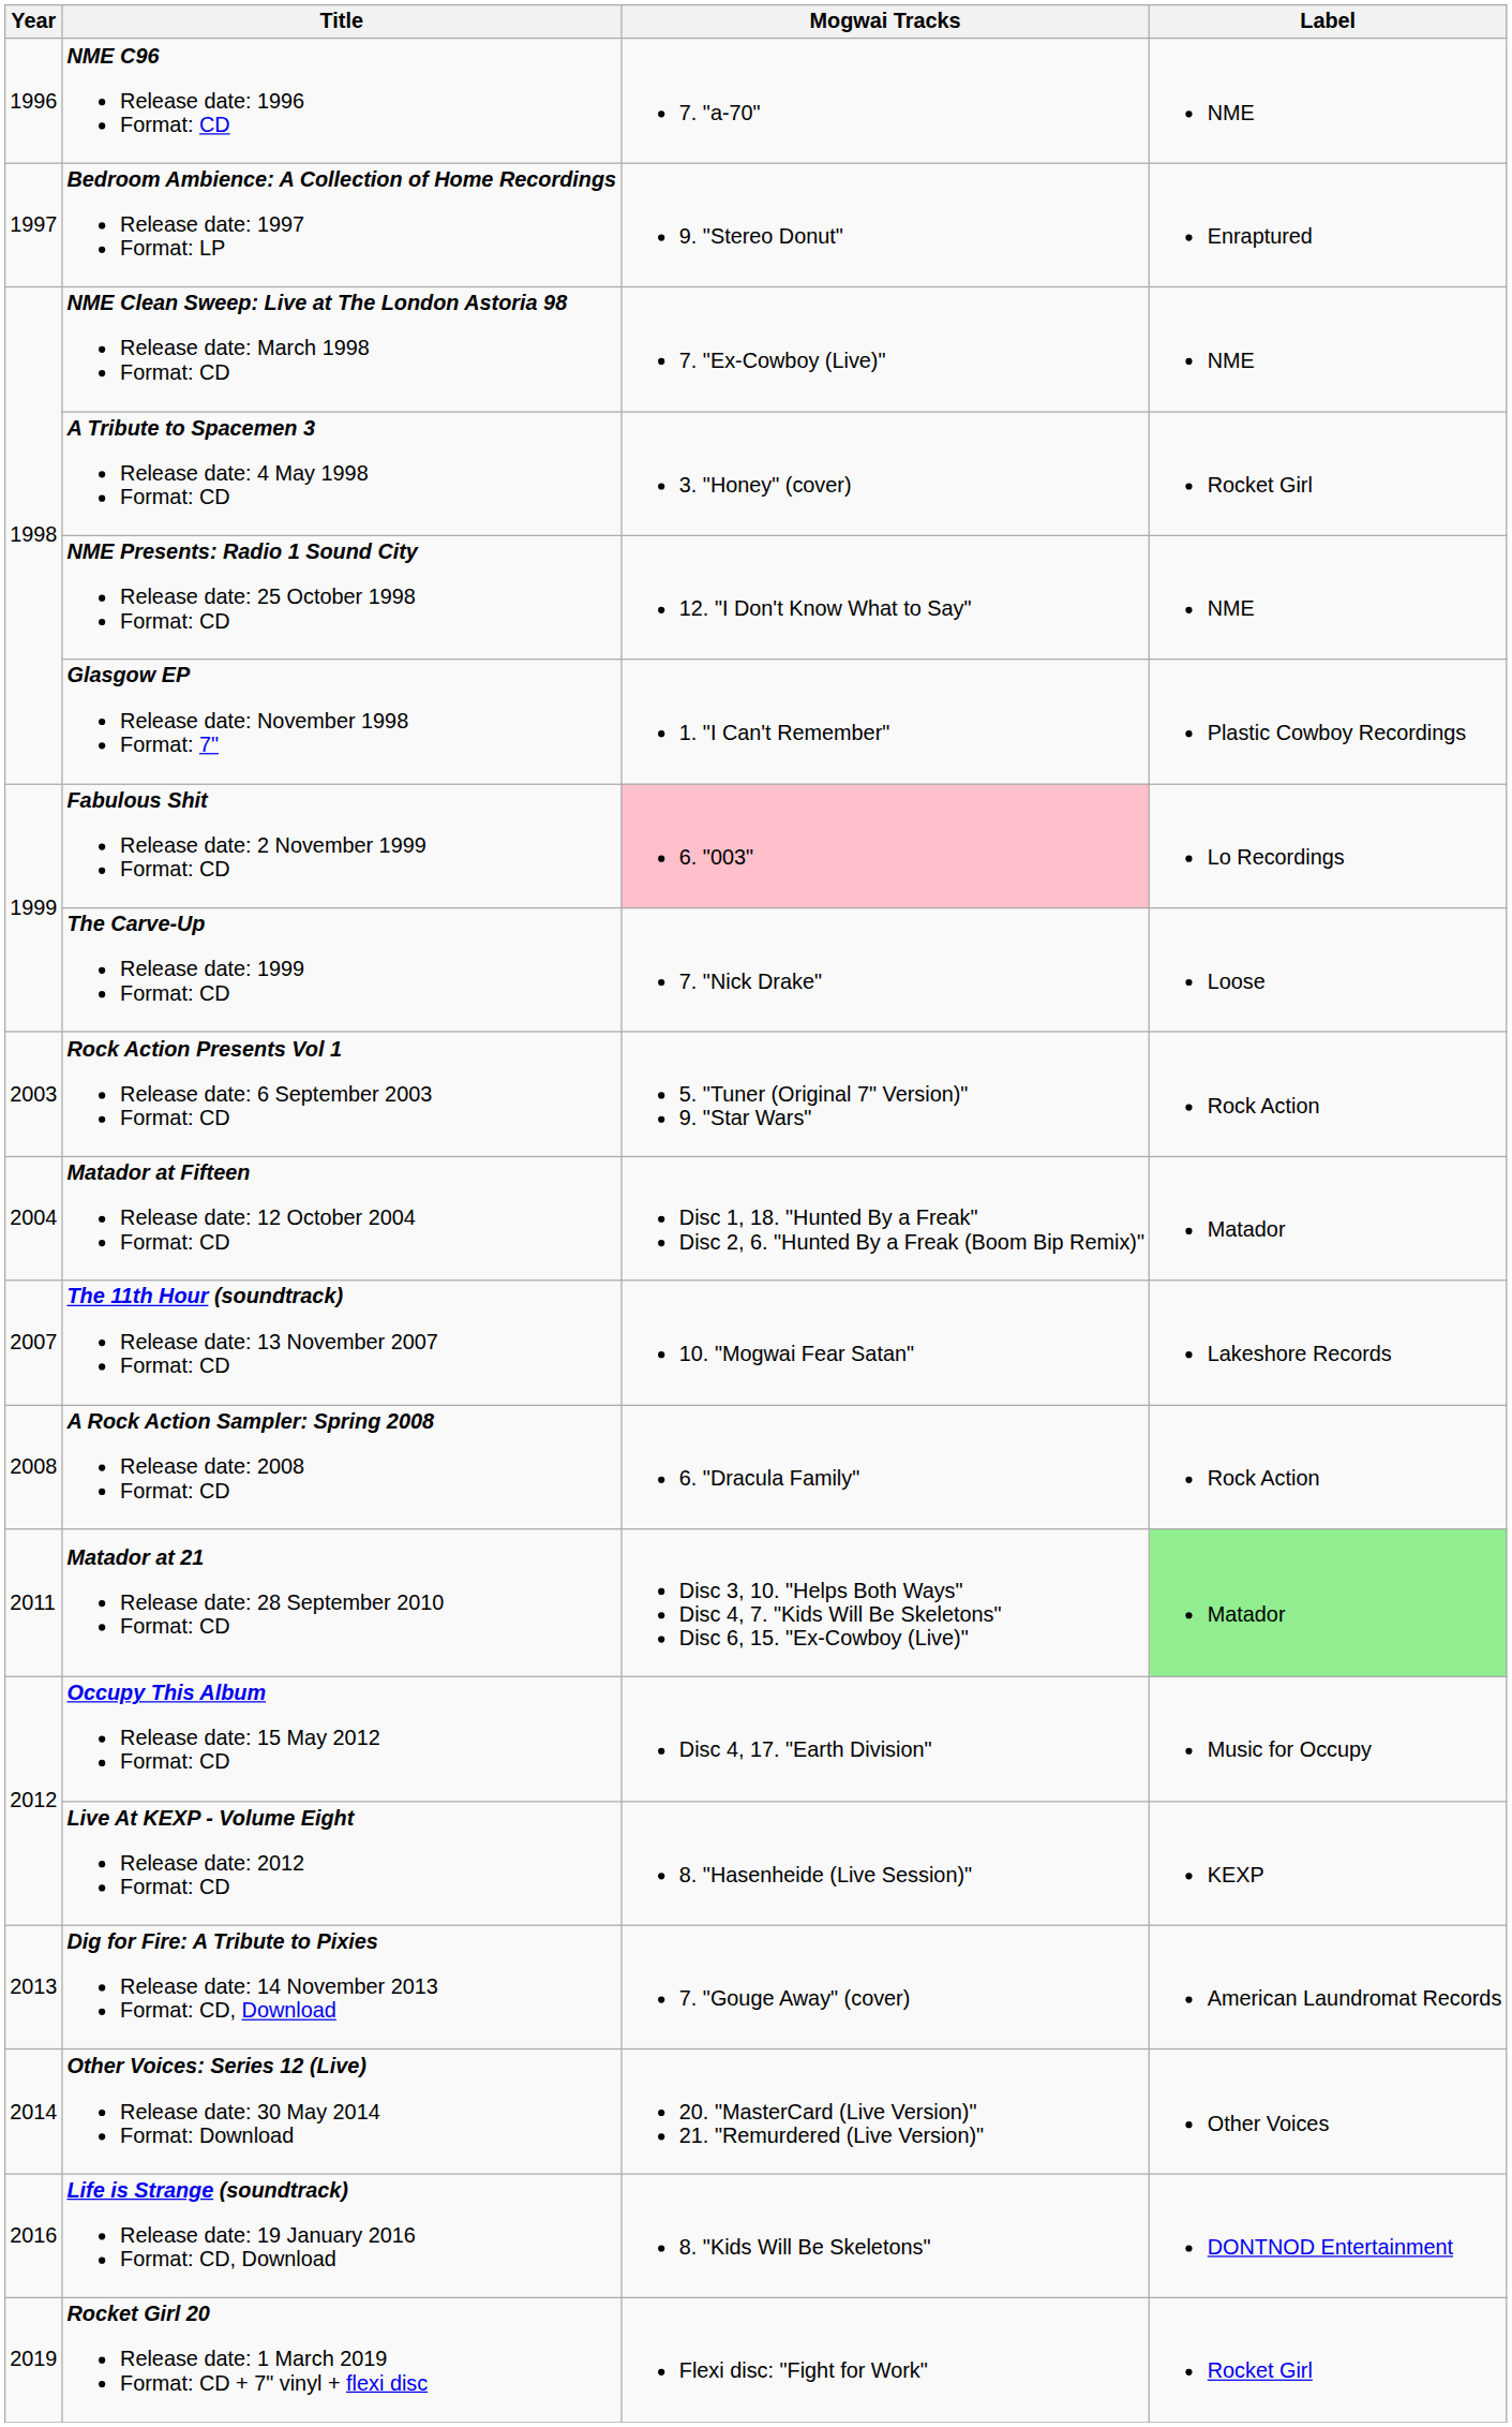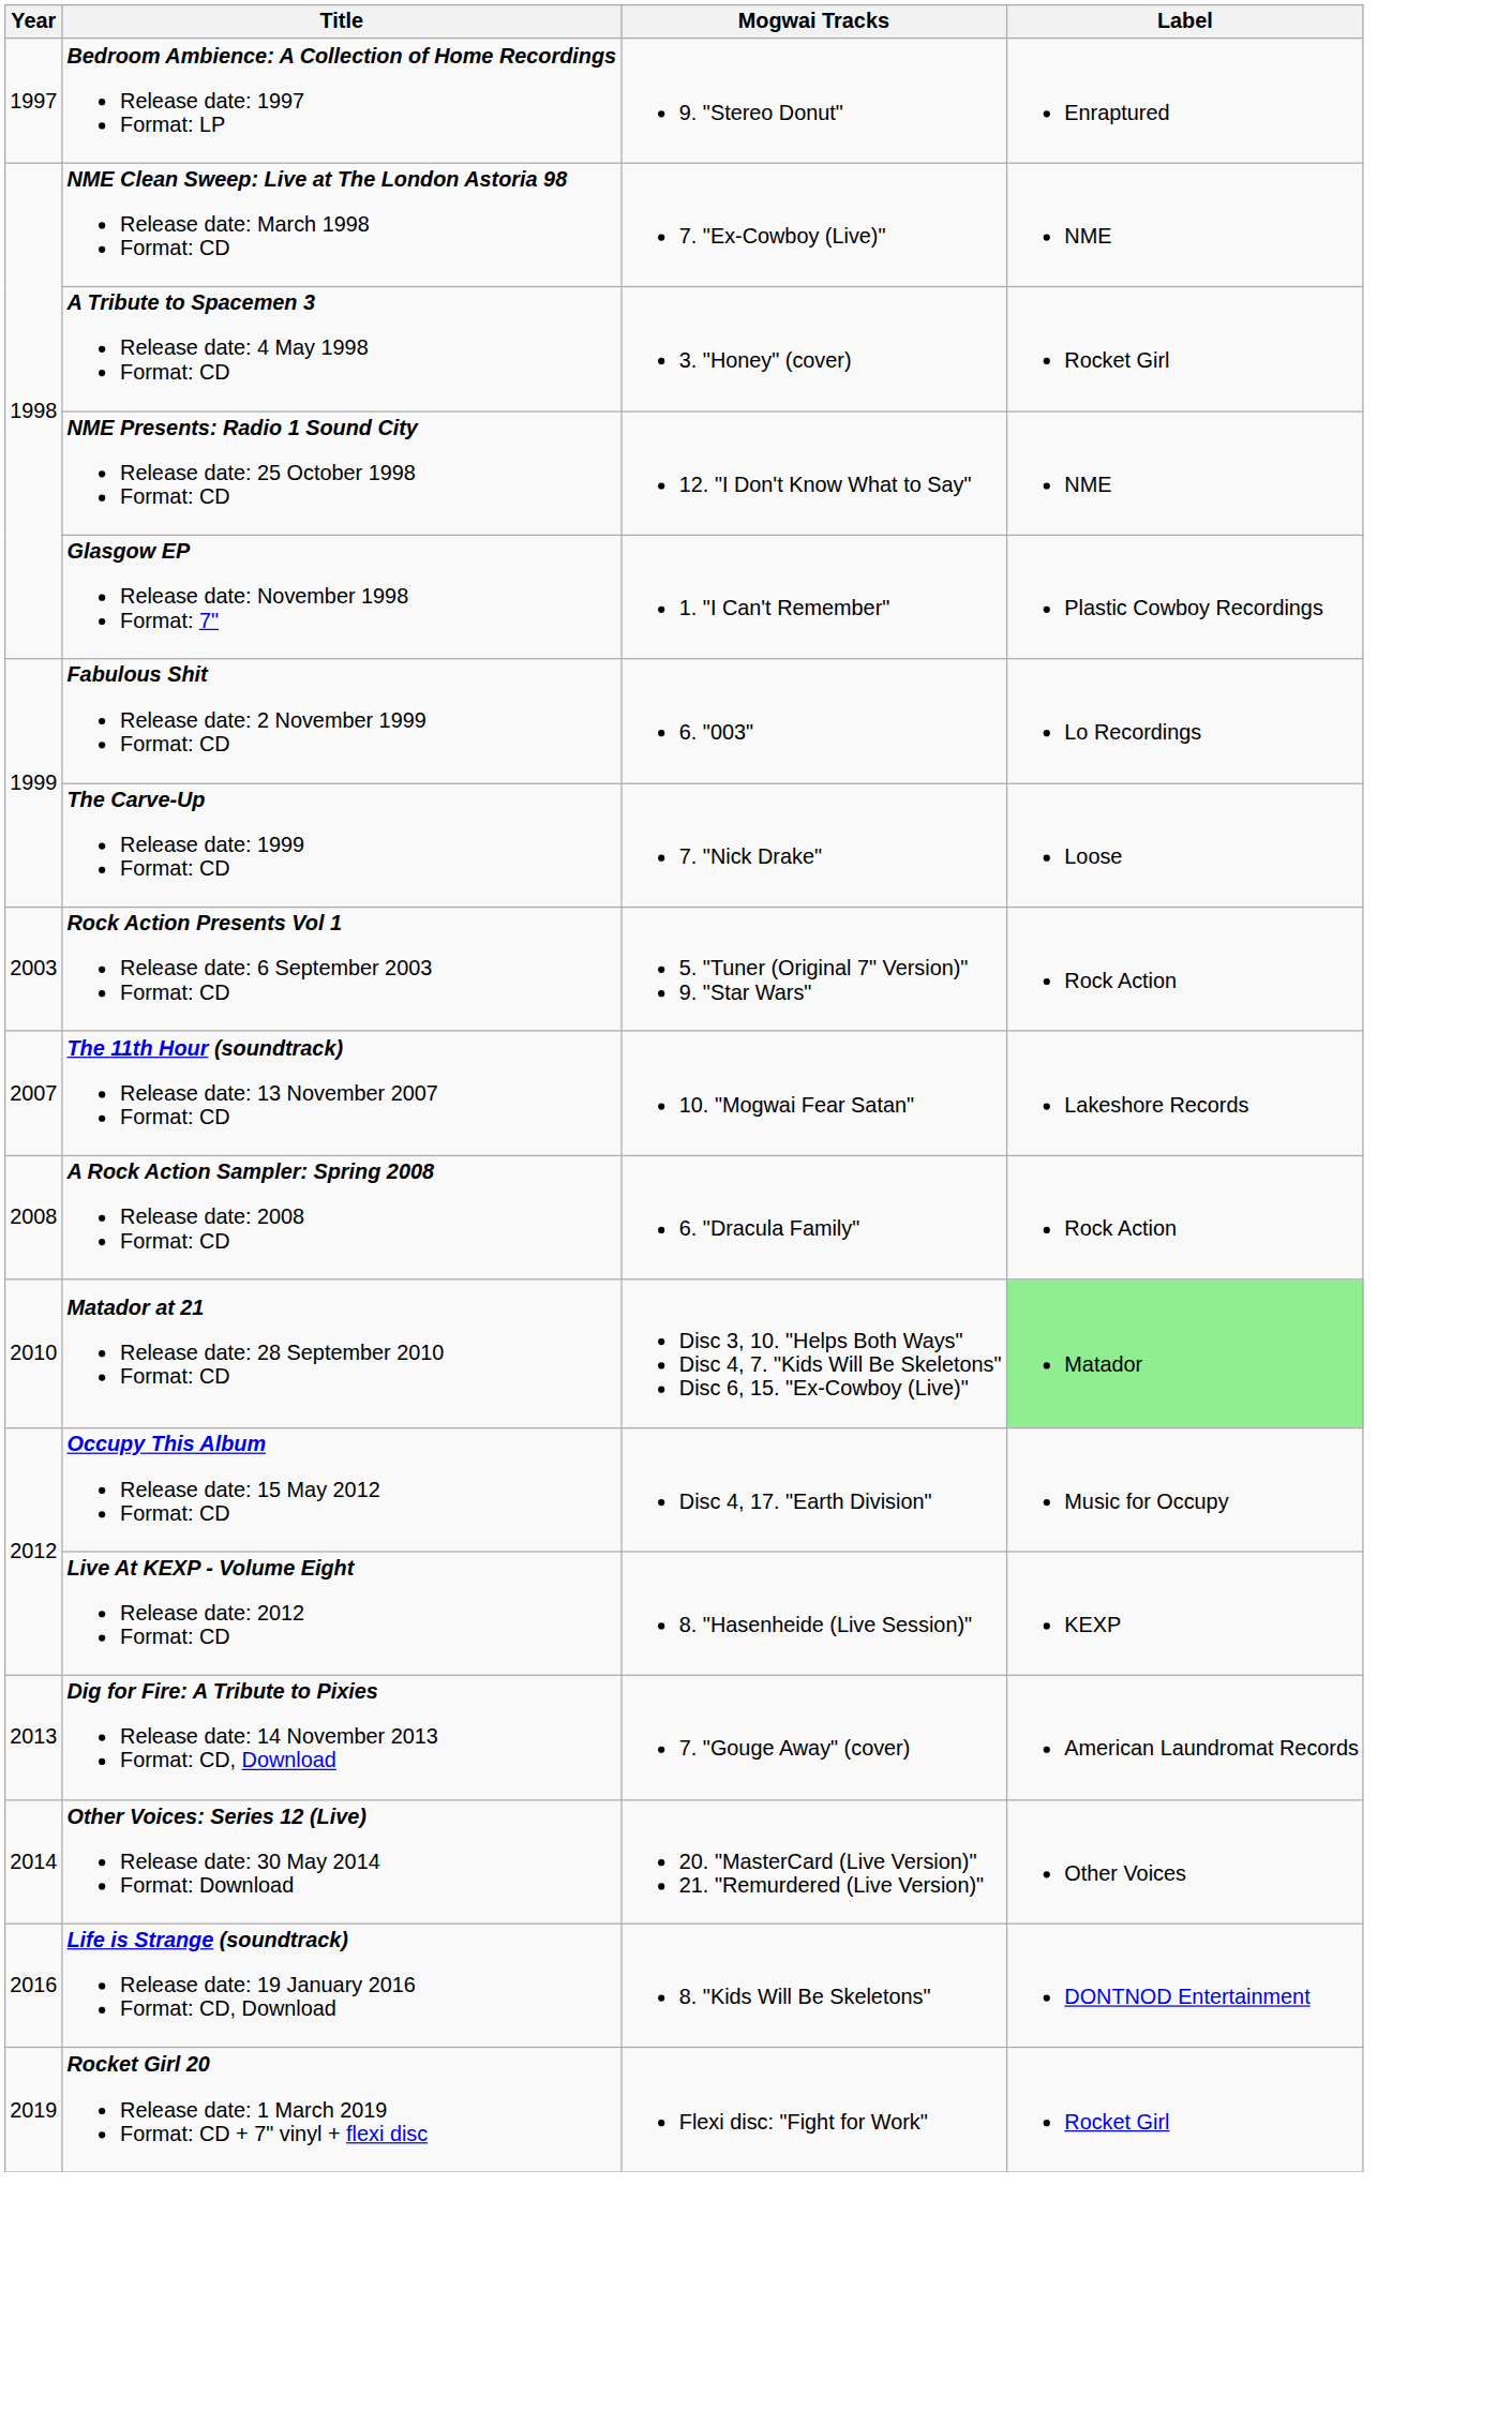- row: 1996 | NME C96 Release date: 1996 Format: CD | 7. "a-70" | NME
Fabulous Shit Release date: 2 November 1999 Format: CD | Mogwai Tracks: pink background -> no background
- row: 2004 | Matador at Fifteen Release date: 12 October 2004 Format: CD | Disc 1, 18. "Hunted By a Freak" Disc 2, 6. "Hunted By a Freak (Boom Bip Remix)" | Matador
Matador at 21 Release date: 28 September 2010 Format: CD | Year: 2011 -> 2010
